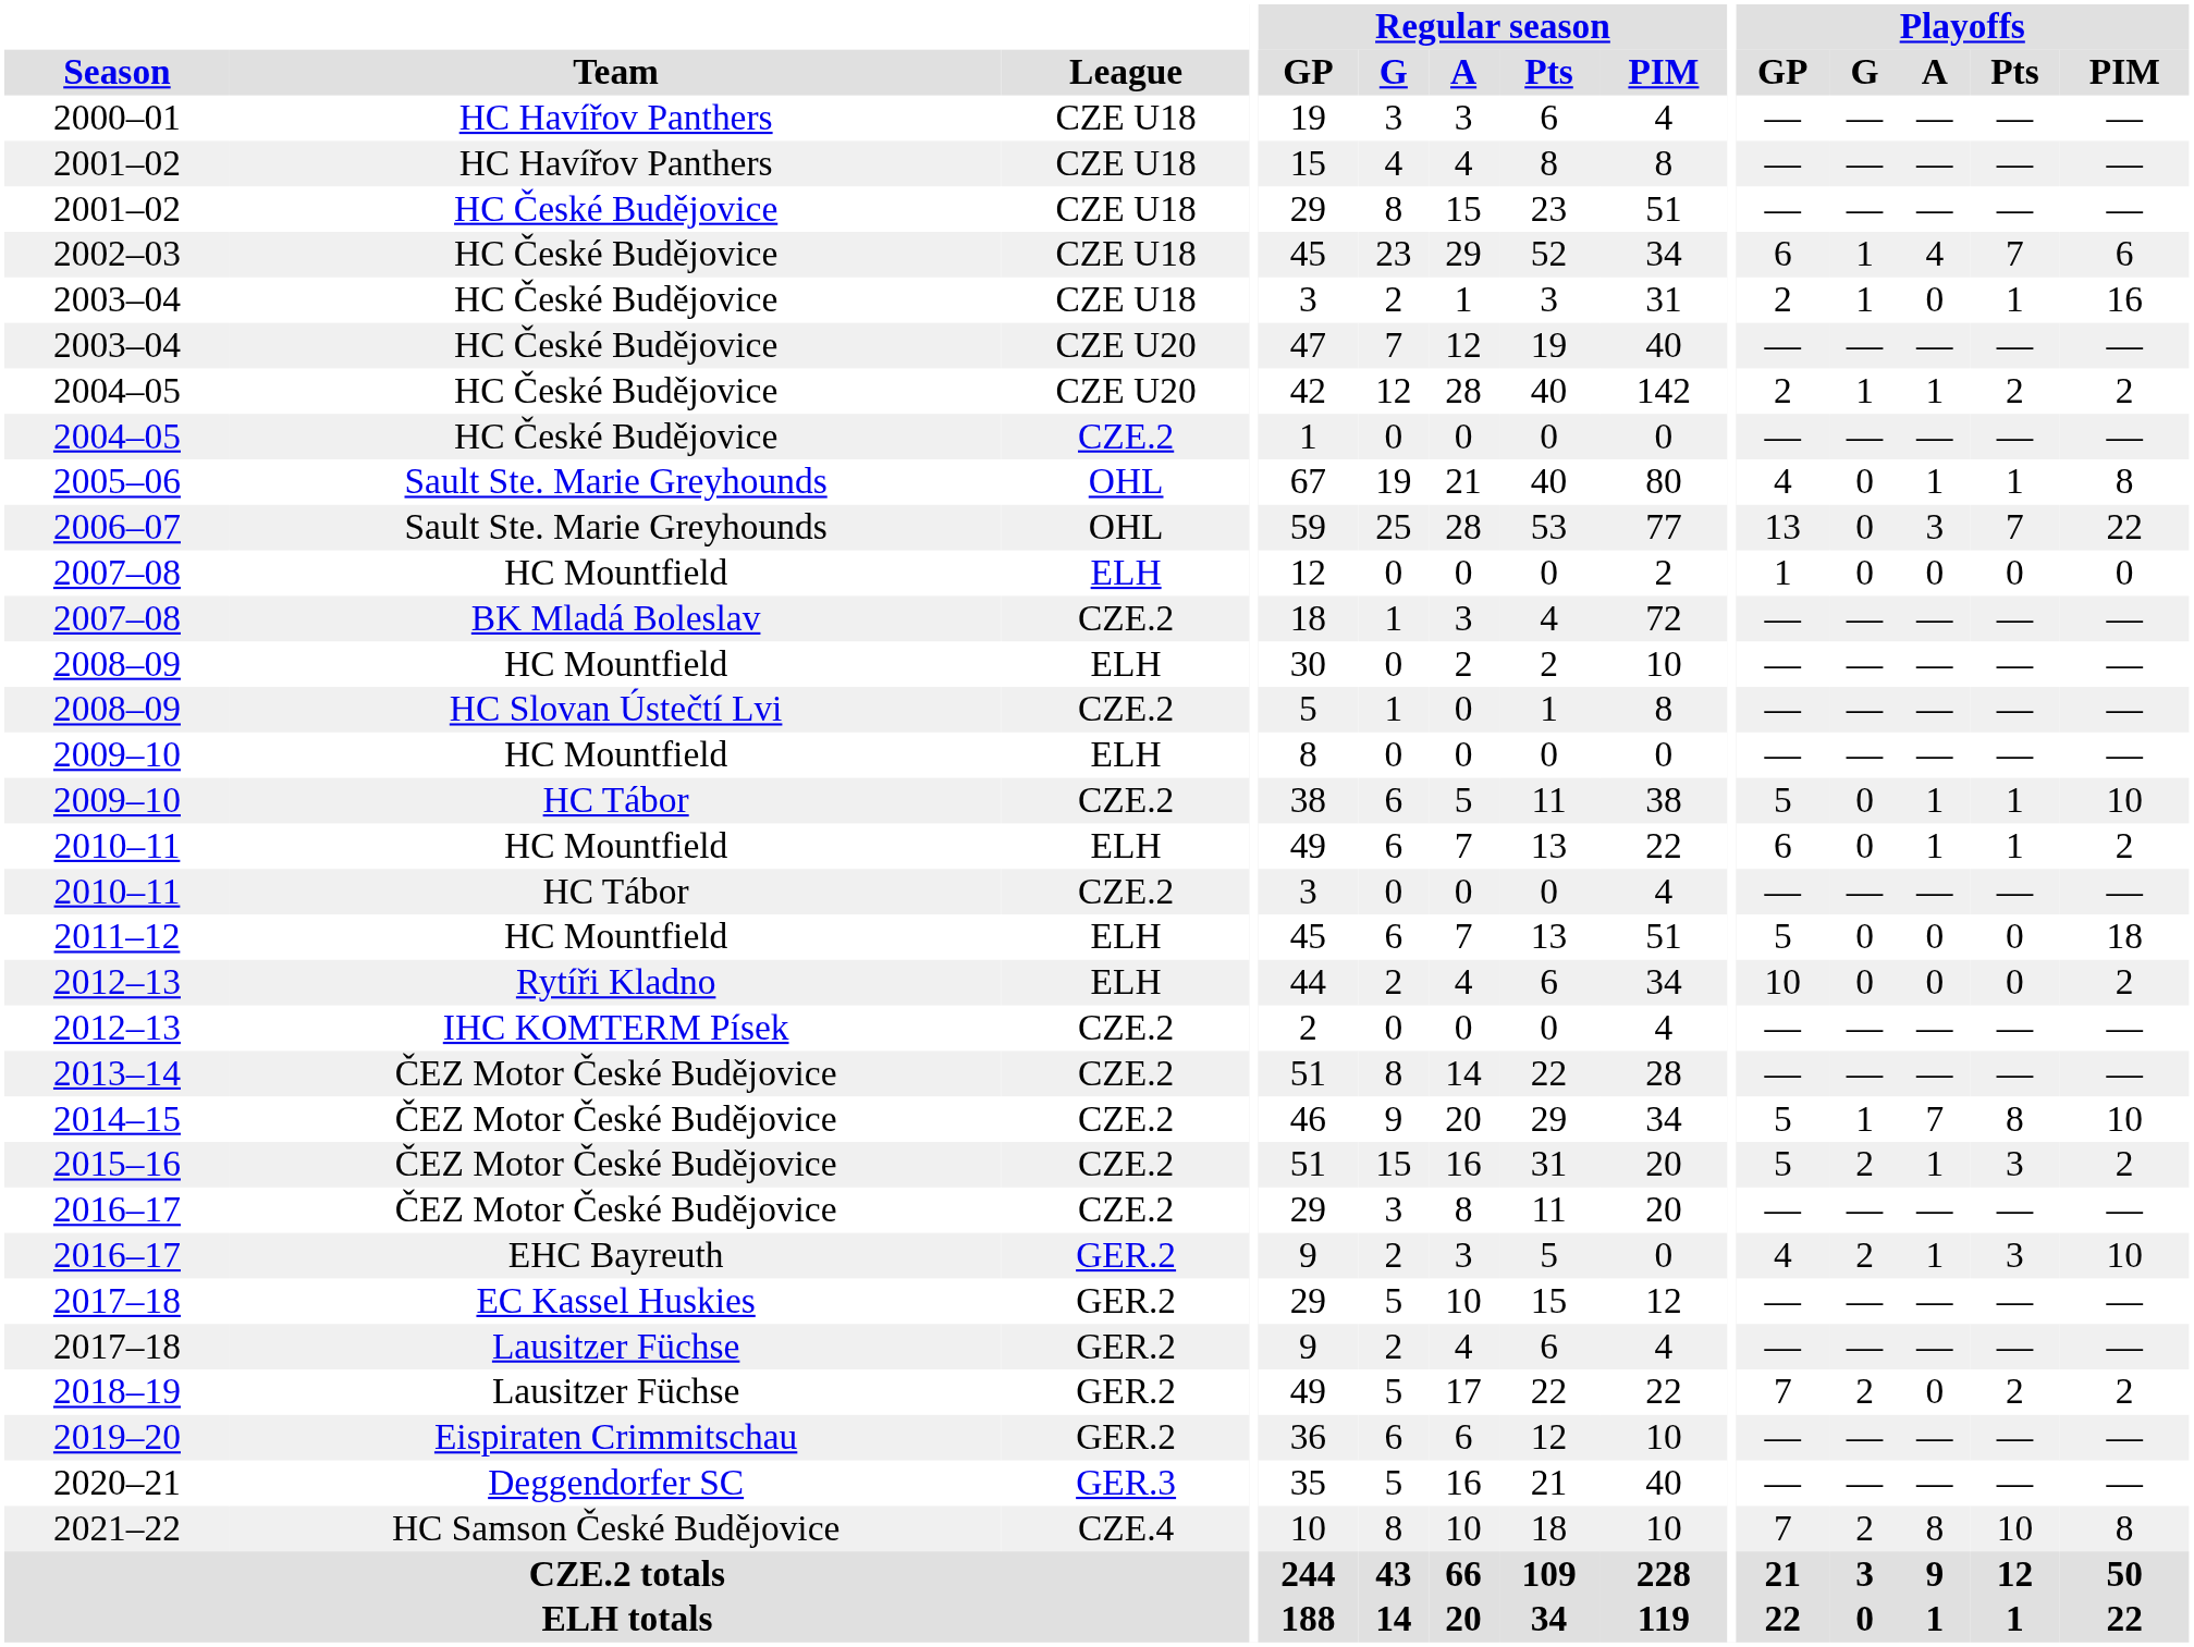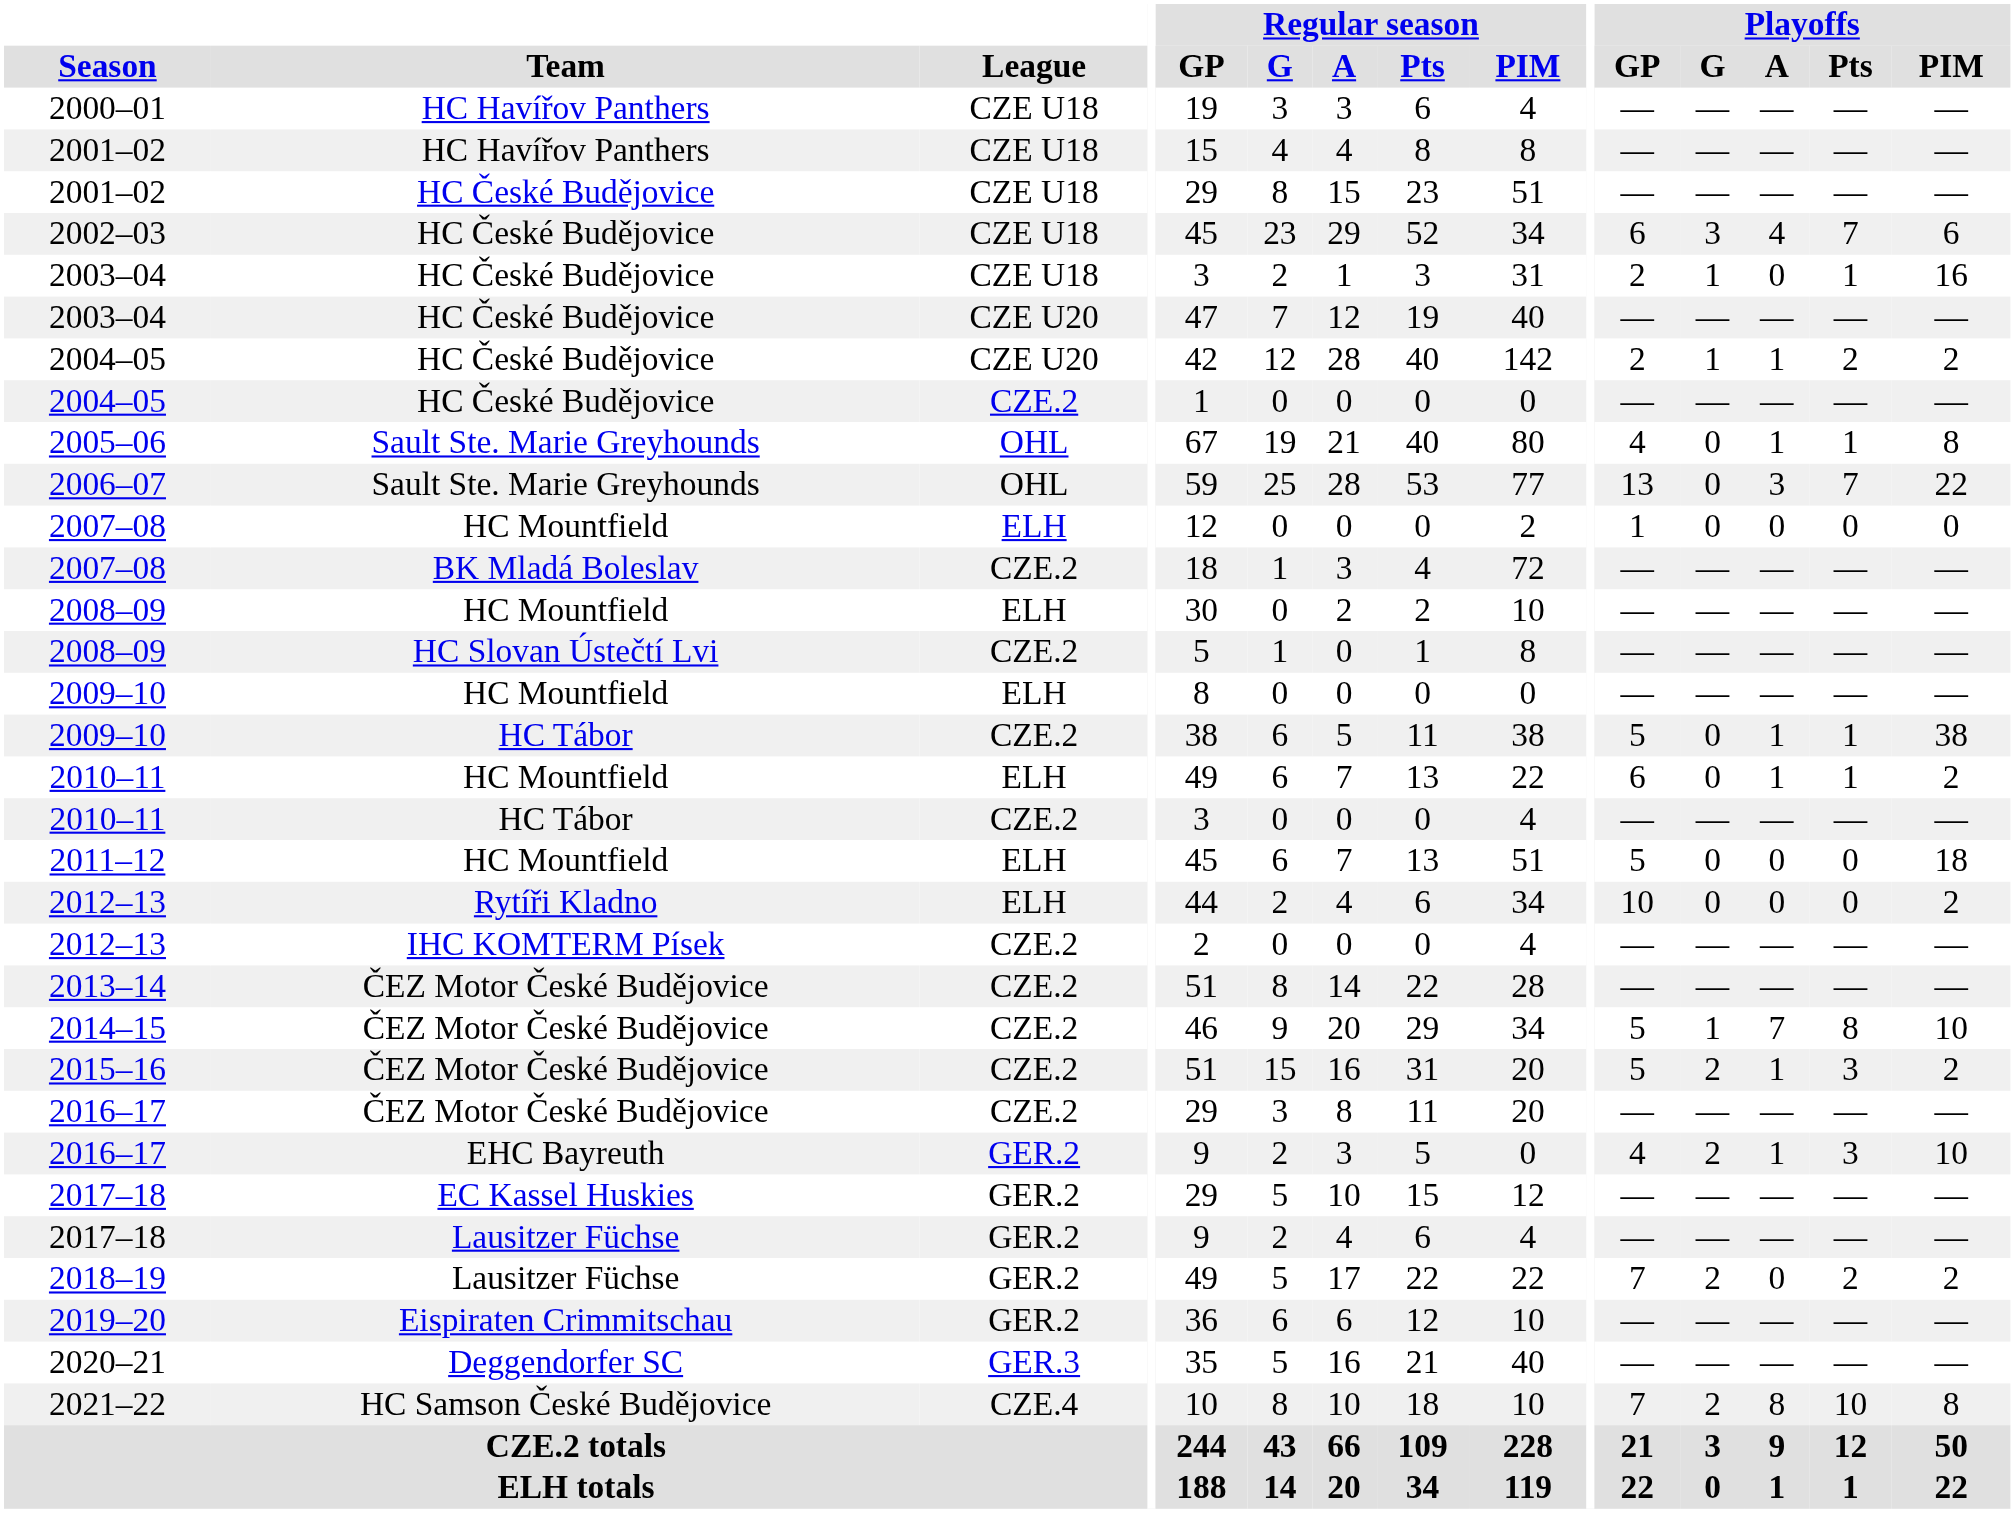2002–03 | Playoffs / G: 1 -> 3
2009–10 / HC Tábor | Playoffs / PIM: 10 -> 38
